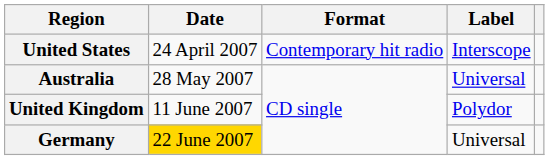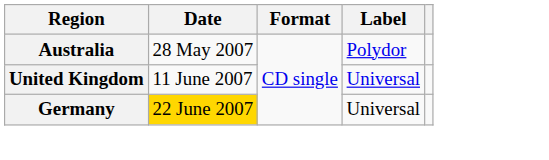- row: United States | 24 April 2007 | Contemporary hit radio | Interscope
Australia | Label: Universal -> Polydor
United Kingdom | Label: Polydor -> Universal
